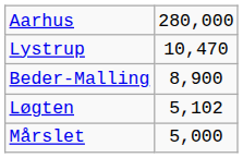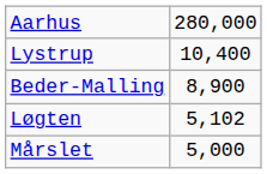Lystrup | column 2: 10,470 -> 10,400
